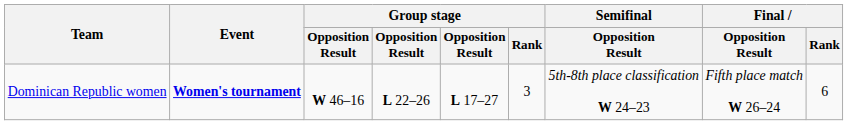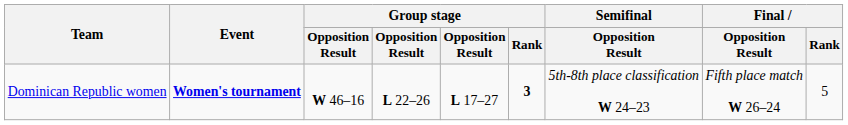Dominican Republic women | Group stage / Rank: normal -> bold
Dominican Republic women | Final / Rank: 6 -> 5
